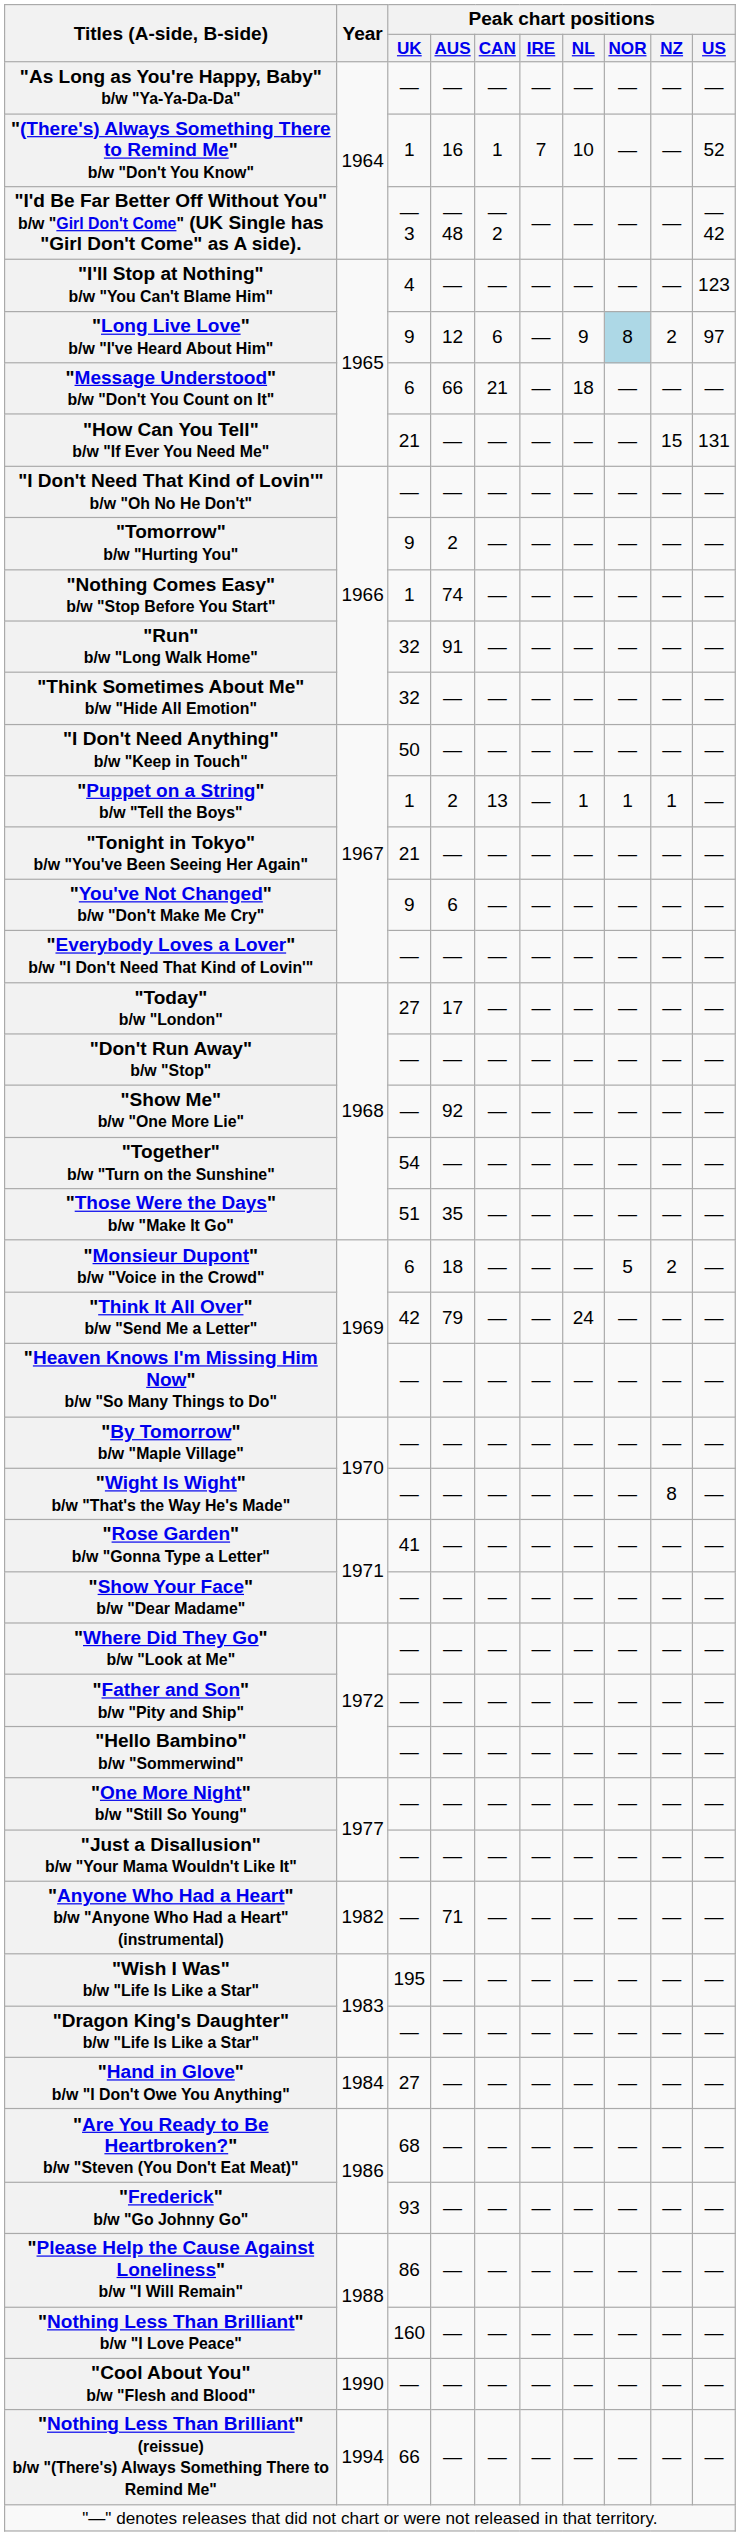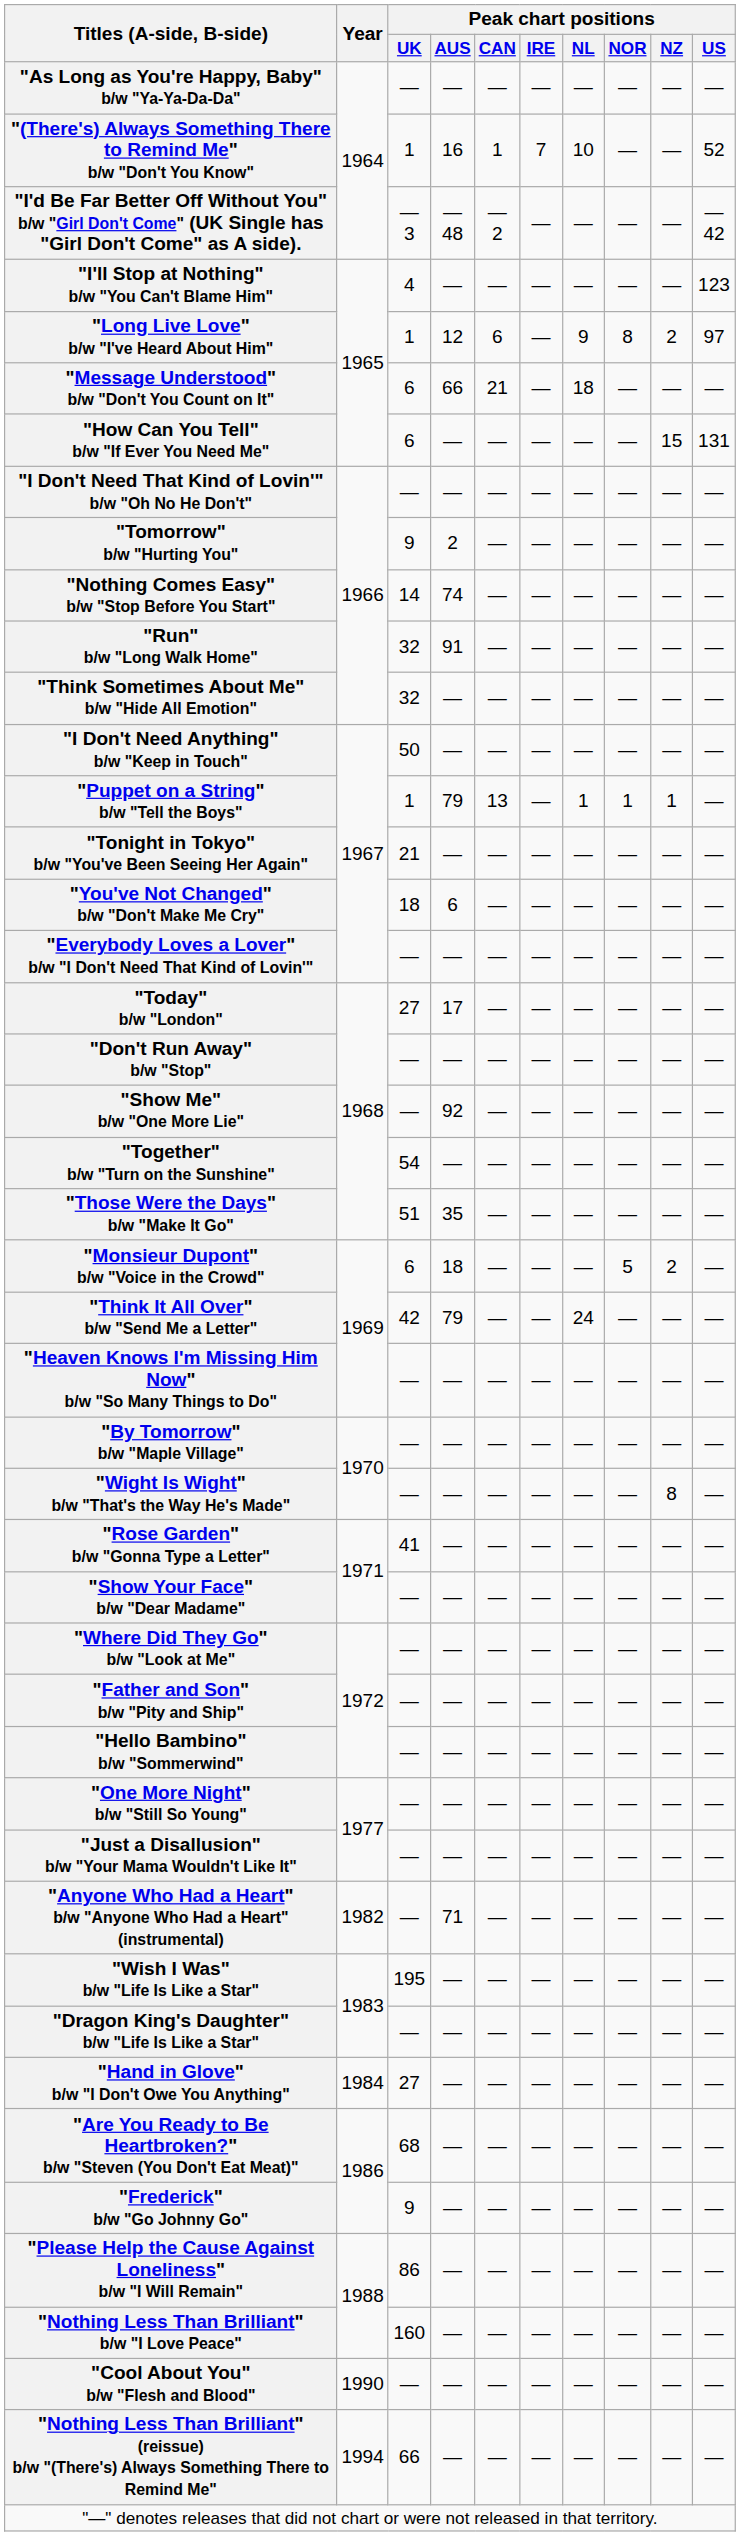"Long Live Love" b/w "I've Heard About Him" | Peak chart positions / UK: 9 -> 1
"Long Live Love" b/w "I've Heard About Him" | Peak chart positions / NOR: lightblue background -> no background
"How Can You Tell" b/w "If Ever You Need Me" | Peak chart positions / UK: 21 -> 6
"Nothing Comes Easy" b/w "Stop Before You Start" | Peak chart positions / UK: 1 -> 14
"Puppet on a String" b/w "Tell the Boys" | Peak chart positions / AUS: 2 -> 79
"You've Not Changed" b/w "Don't Make Me Cry" | Peak chart positions / UK: 9 -> 18
"Frederick" b/w "Go Johnny Go" | Peak chart positions / UK: 93 -> 9
